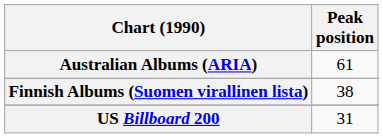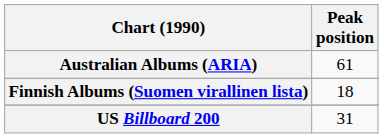Finnish Albums (Suomen virallinen lista) | Peak position: 38 -> 18
